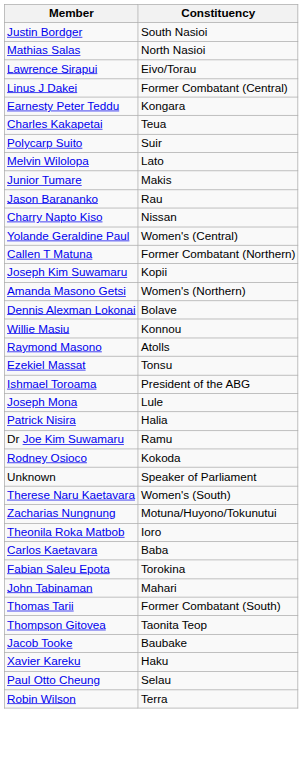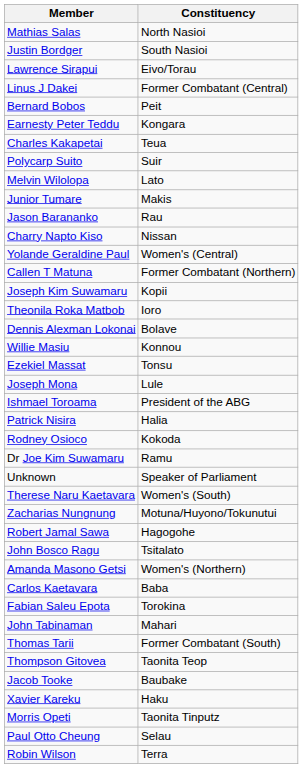rows swapped: Mathias Salas <-> Justin Bordger
+ row: Bernard Bobos | Peit
rows swapped: Theonila Roka Matbob <-> Amanda Masono Getsi
- row: Raymond Masono | Atolls
rows swapped: Ishmael Toroama <-> Joseph Mona
rows swapped: Rodney Osioco <-> Dr Joe Kim Suwamaru
+ row: Robert Jamal Sawa | Hagogohe
+ row: John Bosco Ragu | Tsitalato
+ row: Morris Opeti | Taonita Tinputz
